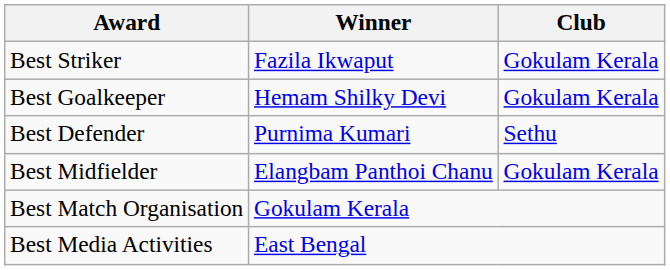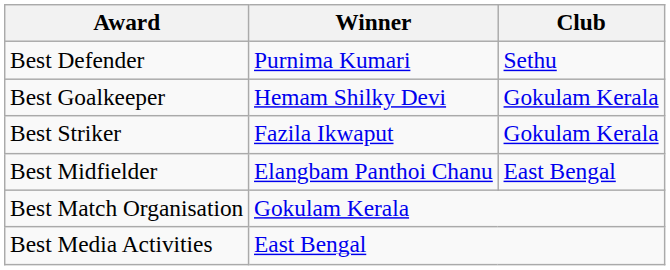rows swapped: Best Striker <-> Best Defender
Best Midfielder | Club: Gokulam Kerala -> East Bengal
